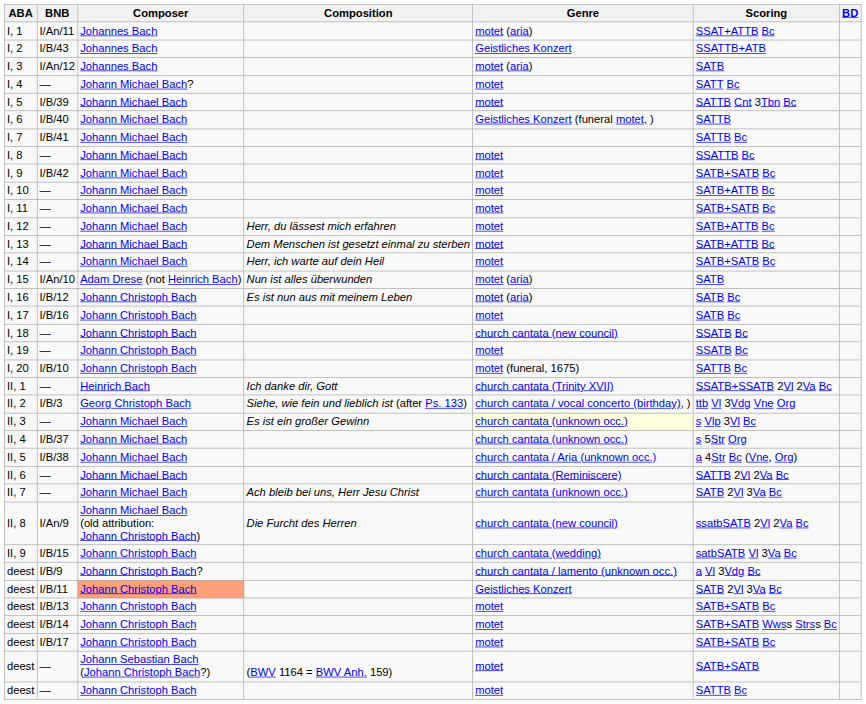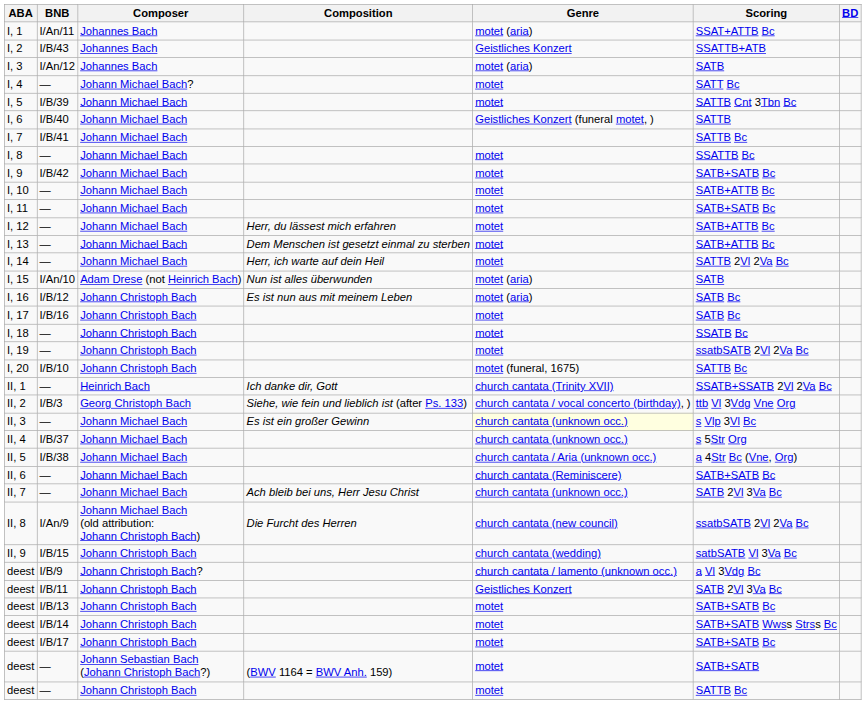I, 14 | Scoring: SATB+SATB Bc -> SATTB 2Vl 2Va Bc
I, 18 | Genre: church cantata (new council) -> motet
I, 19 | Scoring: SSATB Bc -> ssatbSATB 2Vl 2Va Bc
II, 6 | Scoring: SATTB 2Vl 2Va Bc -> SATB+SATB Bc
deest / I/B/11 | Composer: lightsalmon background -> no background
